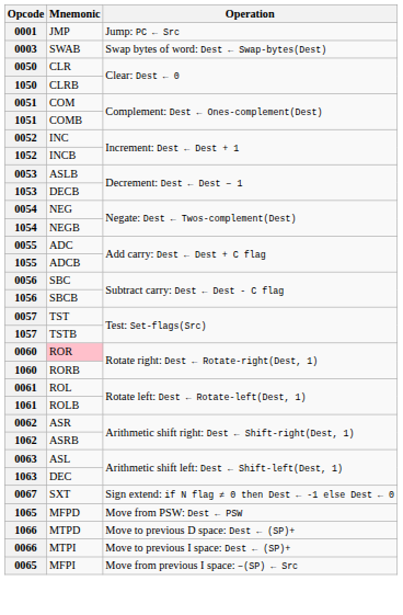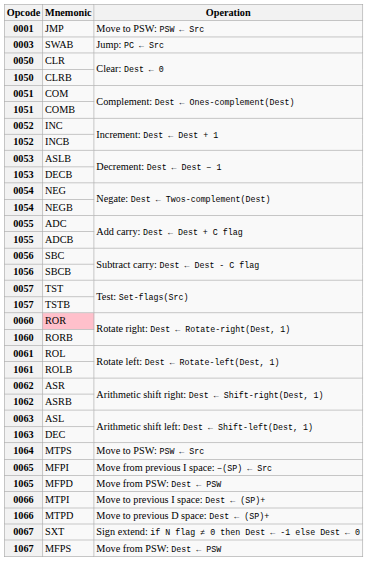0001 | Operation: Jump: PC ← Src -> Move to PSW: PSW ← Src
0003 | Operation: Swap bytes of word: Dest ← Swap-bytes(Dest) -> Jump: PC ← Src
+ row: 1064 | MTPS | Move to PSW: PSW ← Src
rows swapped: 0065 <-> 0067
rows swapped: 0066 <-> 1066
+ row: 1067 | MFPS | Move from PSW: Dest ← PSW
